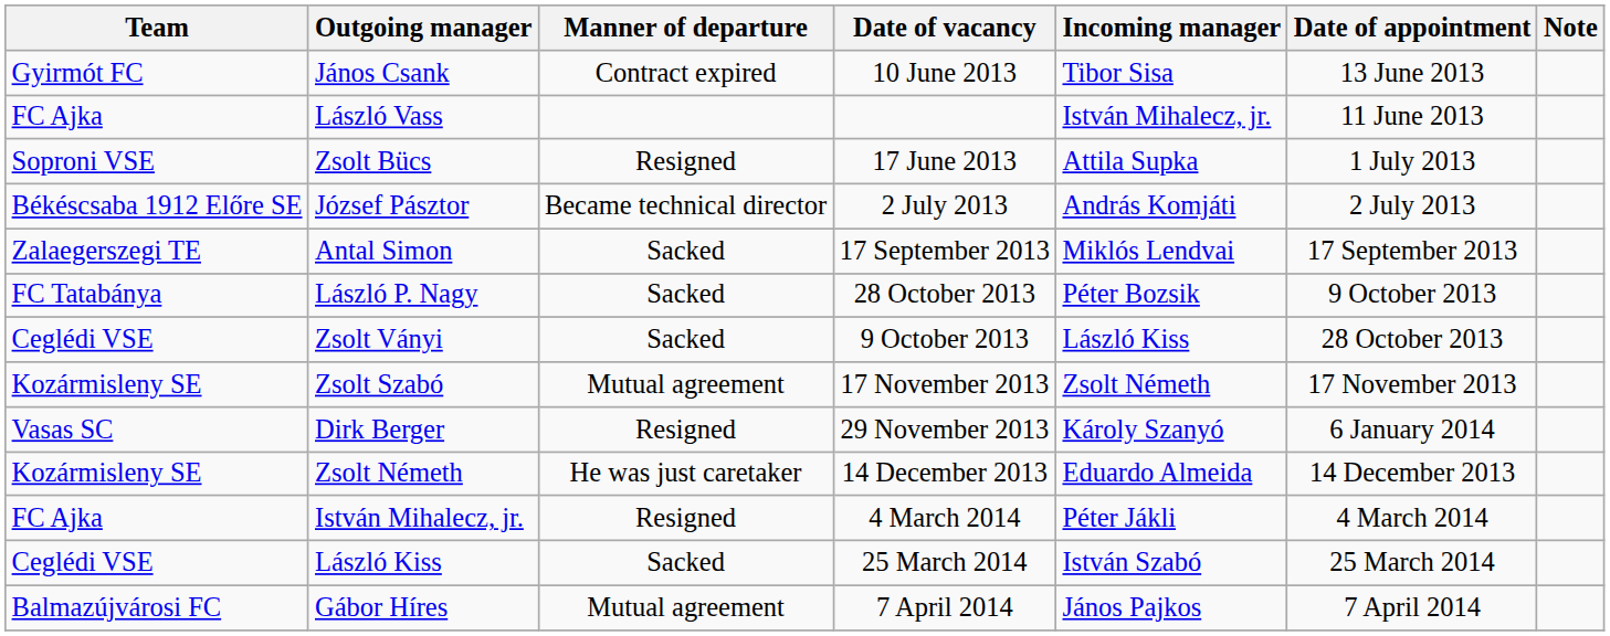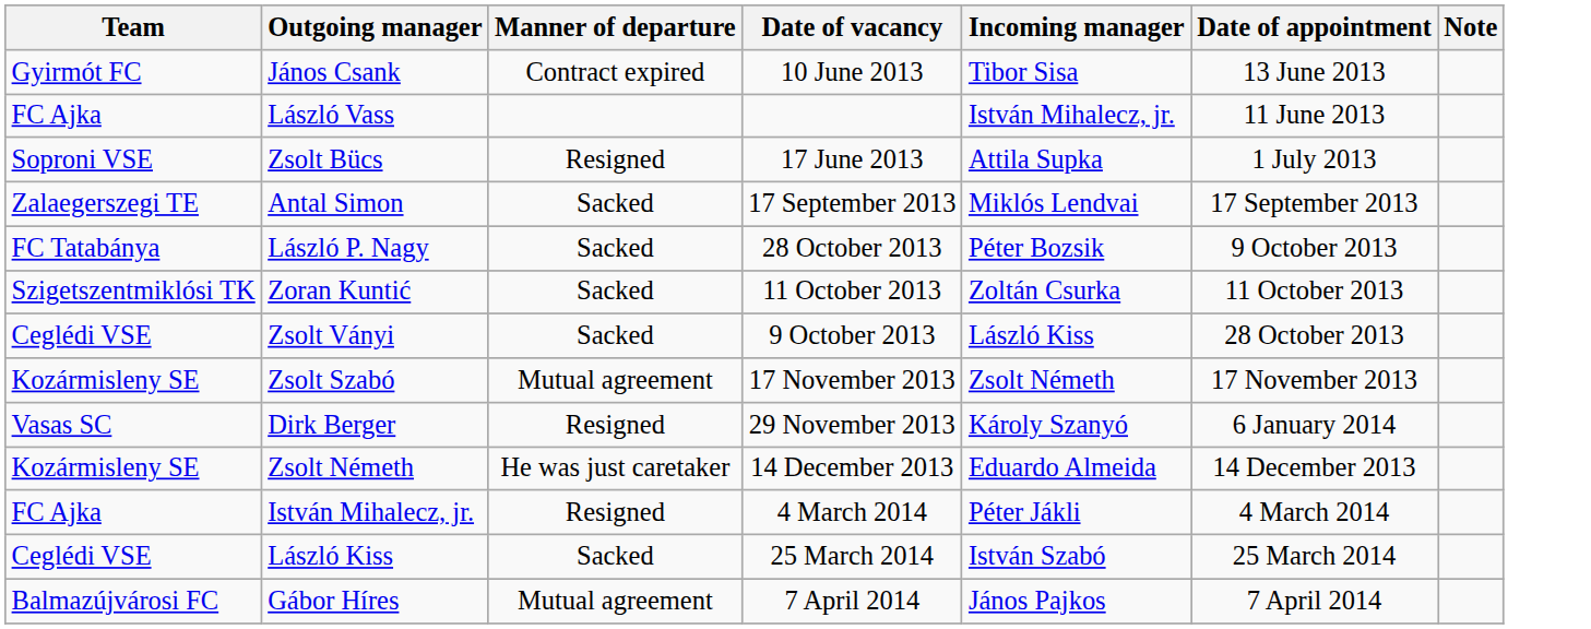- row: Békéscsaba 1912 Előre SE | József Pásztor | Became technical director | 2 July 2013 | András Komjáti | 2 July 2013
+ row: Szigetszentmiklósi TK | Zoran Kuntić | Sacked | 11 October 2013 | Zoltán Csurka | 11 October 2013
